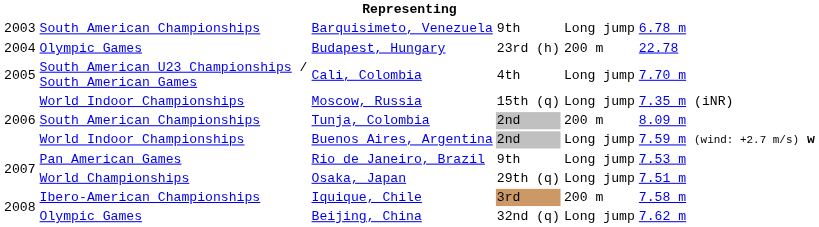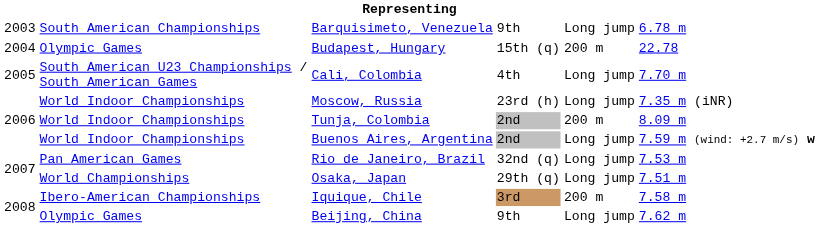Budapest, Hungary | column 4: 23rd (h) -> 15th (q)
Moscow, Russia | column 4: 15th (q) -> 23rd (h)
Tunja, Colombia | column 2: South American Championships -> World Indoor Championships
Rio de Janeiro, Brazil | column 4: 9th -> 32nd (q)
Beijing, China | column 4: 32nd (q) -> 9th
